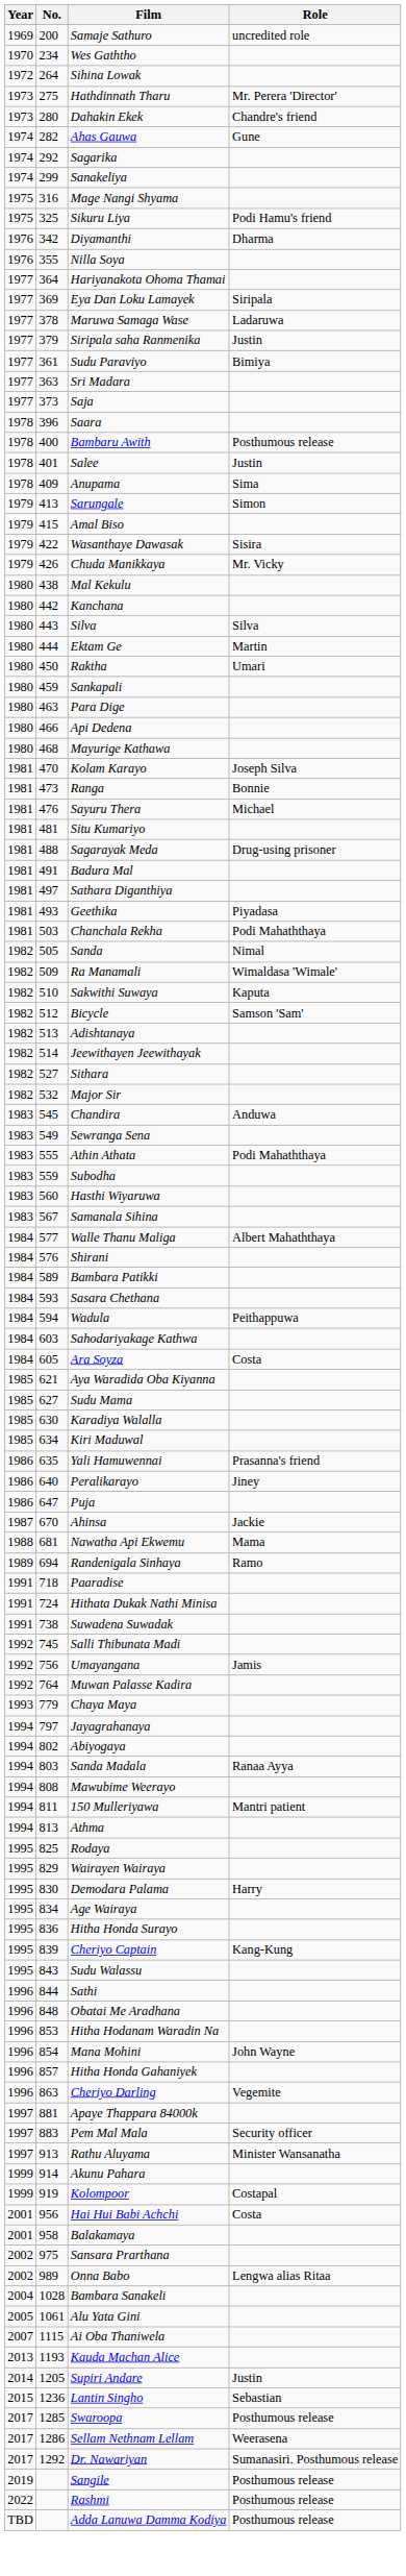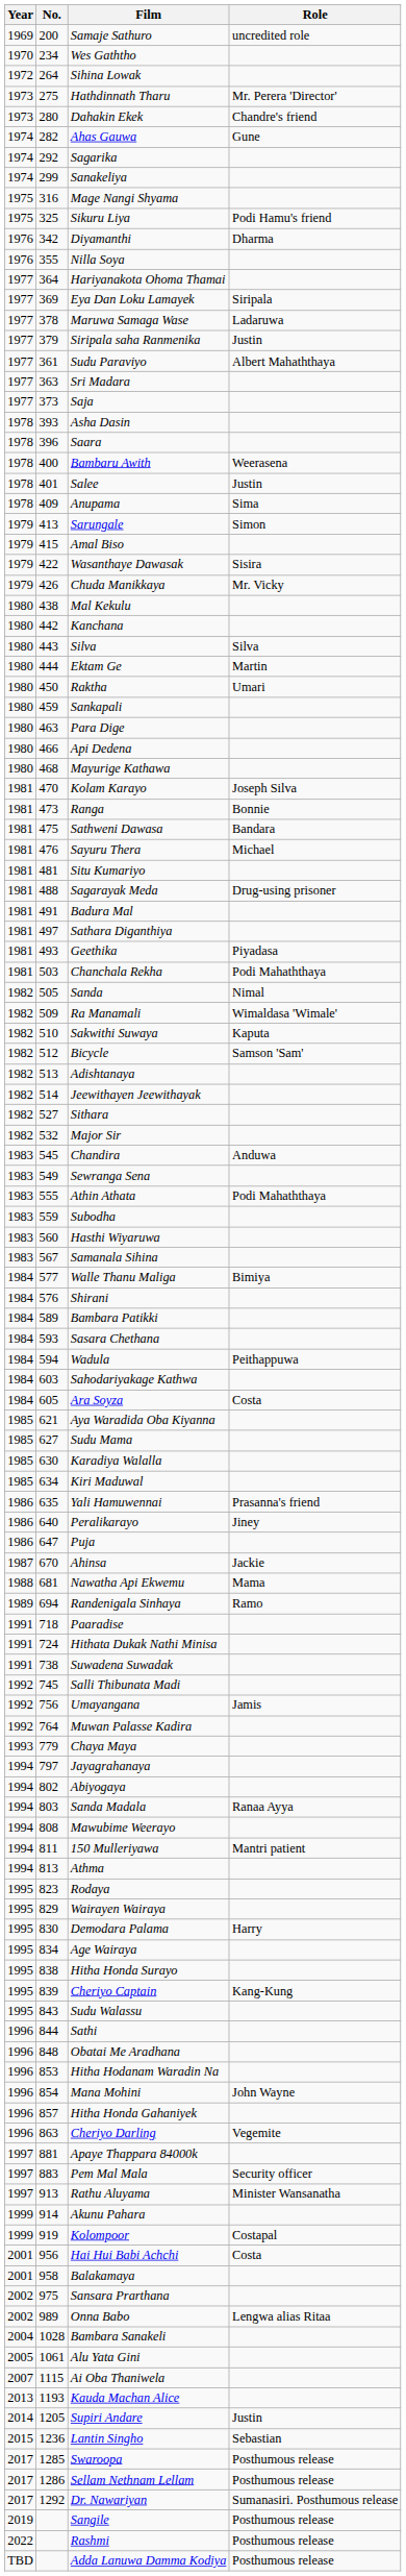Sudu Paraviyo | Role: Bimiya -> Albert Mahaththaya
+ row: 1978 | 393 | Asha Dasin
Bambaru Awith | Role: Posthumous release -> Weerasena
+ row: 1981 | 475 | Sathweni Dawasa | Bandara
Walle Thanu Maliga | Role: Albert Mahaththaya -> Bimiya
Rodaya | No.: 825 -> 823
Hitha Honda Surayo | No.: 836 -> 838
Sellam Nethnam Lellam | Role: Weerasena -> Posthumous release
